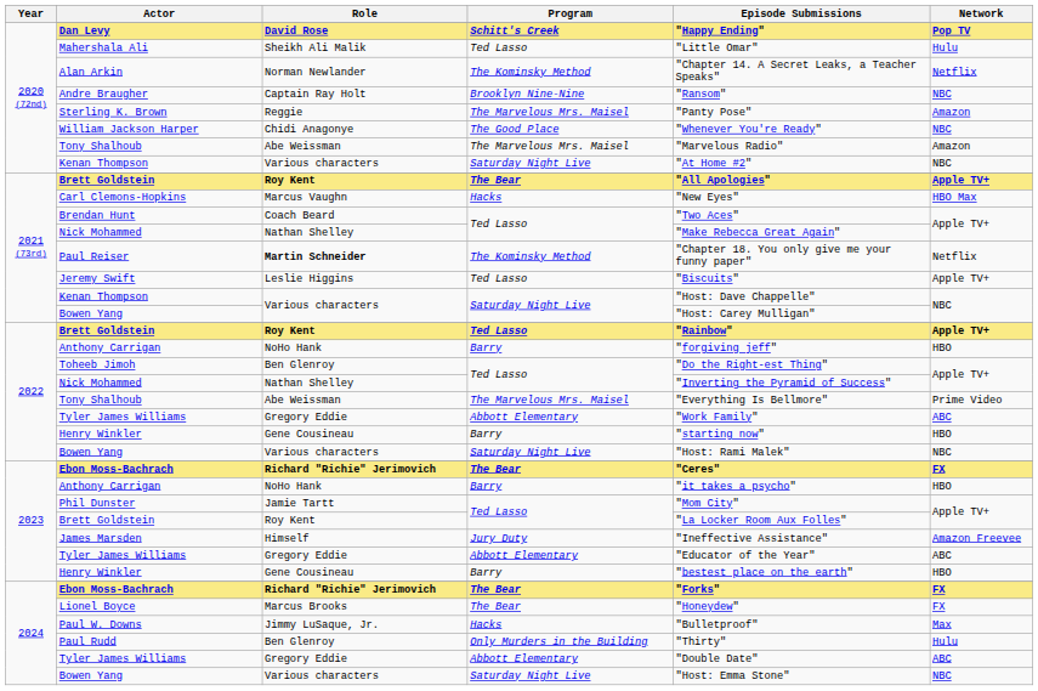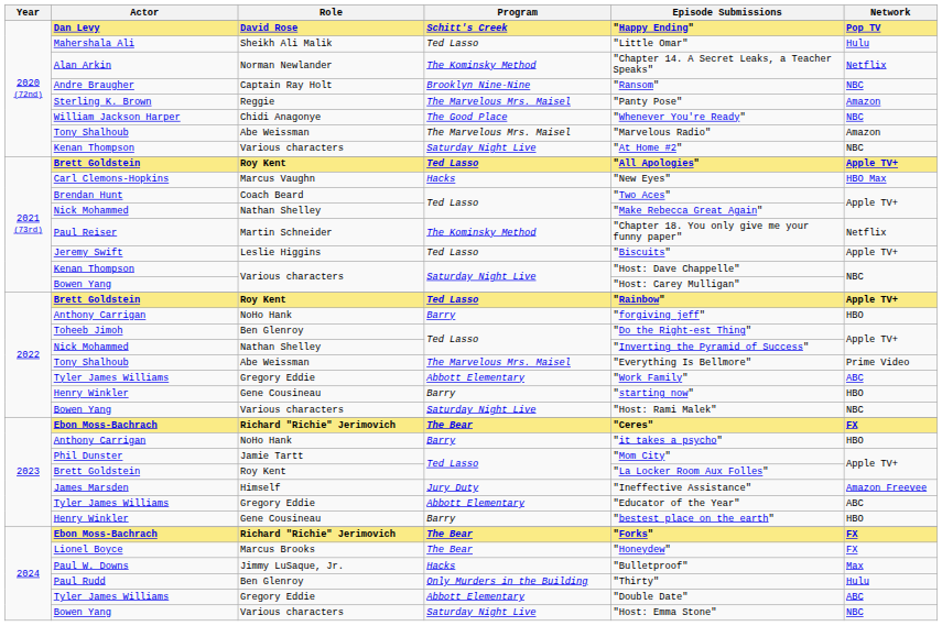2021 (73rd) / Brett Goldstein | Program: The Bear -> Ted Lasso
Paul Reiser | Role: bold -> normal
